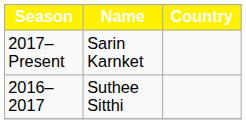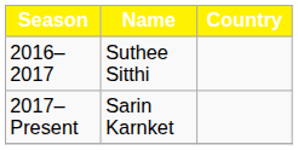rows swapped: 2016–2017 <-> 2017–Present
